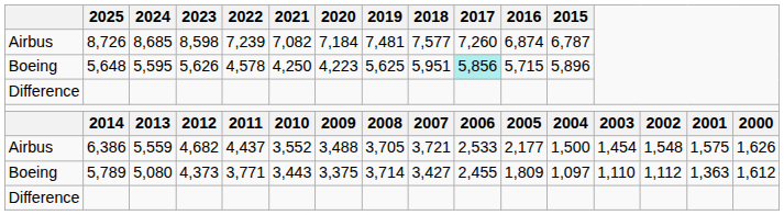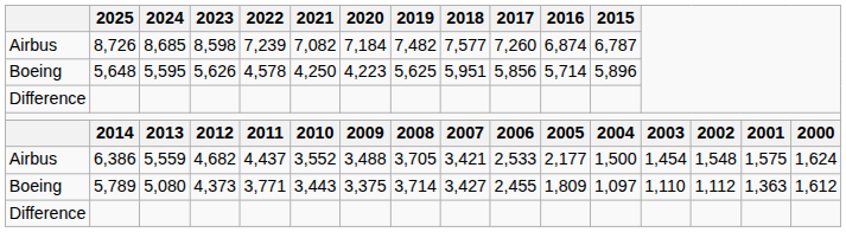8,726 | 2019: 7,481 -> 7,482
5,648 | 2017: paleturquoise background -> no background
5,648 | 2016: 5,715 -> 5,714
6,386 | 2018: 3,721 -> 3,421
6,386 | column 16: 1,626 -> 1,624
